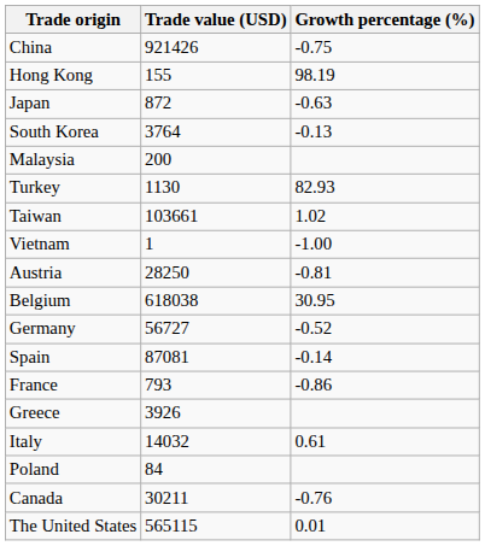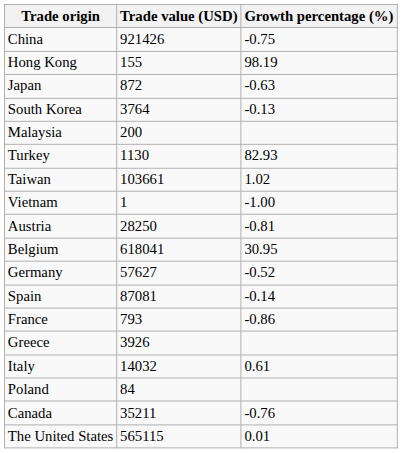Belgium | Trade value (USD): 618038 -> 618041
Germany | Trade value (USD): 56727 -> 57627
Canada | Trade value (USD): 30211 -> 35211
